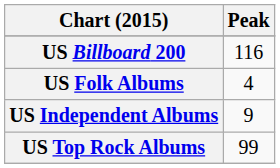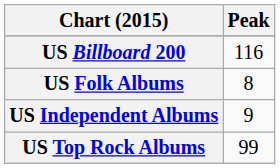US Folk Albums | Peak: 4 -> 8
